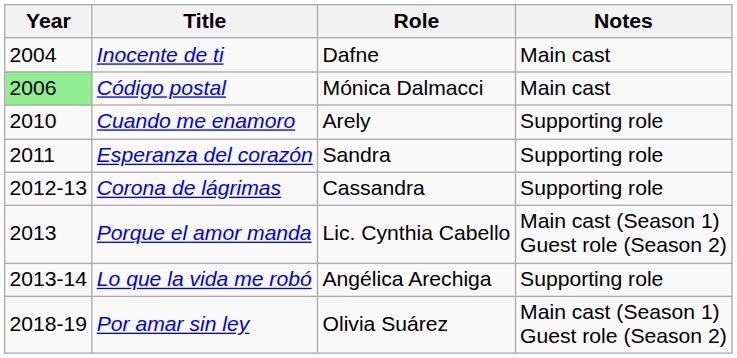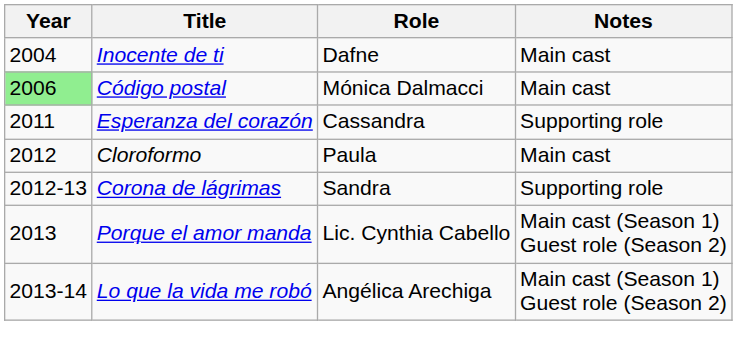- row: 2010 | Cuando me enamoro | Arely | Supporting role
Esperanza del corazón | Role: Sandra -> Cassandra
+ row: 2012 | Cloroformo | Paula | Main cast
Corona de lágrimas | Role: Cassandra -> Sandra
Lo que la vida me robó | Notes: Supporting role -> Main cast (Season 1) Guest role (Season 2)
- row: 2018-19 | Por amar sin ley | Olivia Suárez | Main cast (Season 1) Guest role (Season 2)
